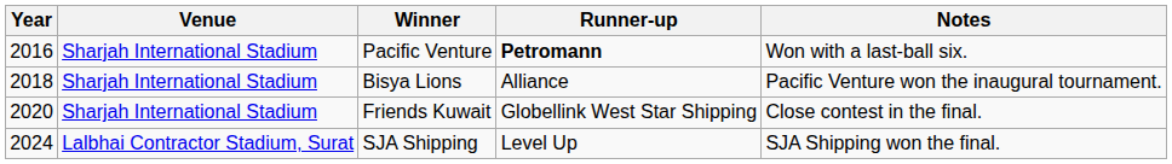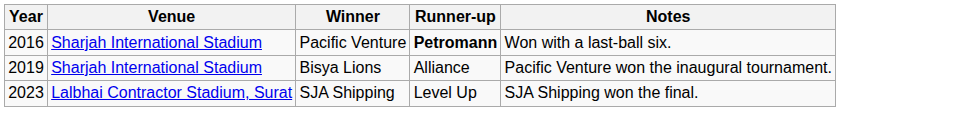Bisya Lions | Year: 2018 -> 2019
- row: 2020 | Sharjah International Stadium | Friends Kuwait | Globellink West Star Shipping | Close contest in the final.
SJA Shipping | Year: 2024 -> 2023
